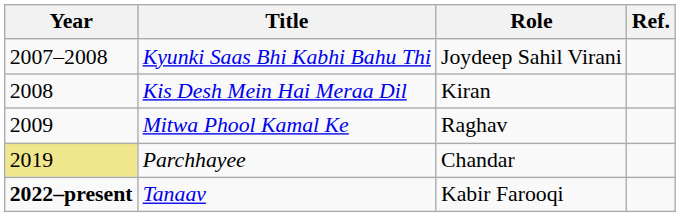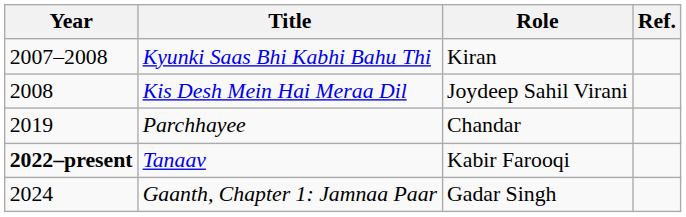Kyunki Saas Bhi Kabhi Bahu Thi | Role: Joydeep Sahil Virani -> Kiran
Kis Desh Mein Hai Meraa Dil | Role: Kiran -> Joydeep Sahil Virani
- row: 2009 | Mitwa Phool Kamal Ke | Raghav
Parchhayee | Year: khaki background -> no background
+ row: 2024 | Gaanth, Chapter 1: Jamnaa Paar | Gadar Singh
